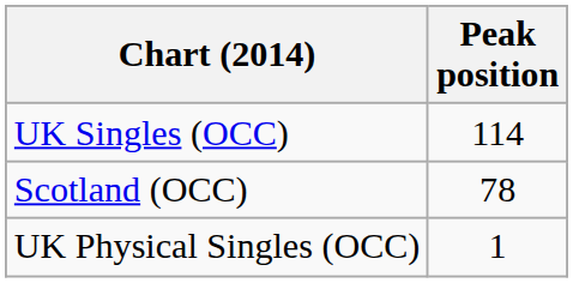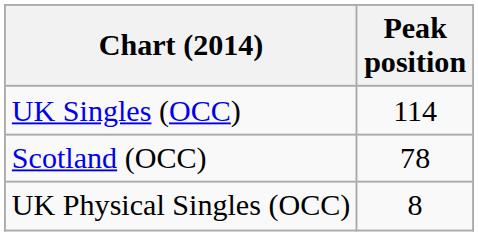UK Physical Singles (OCC) | Peak position: 1 -> 8
